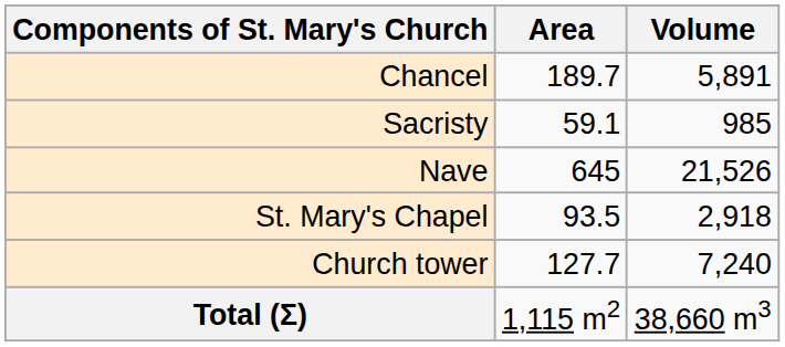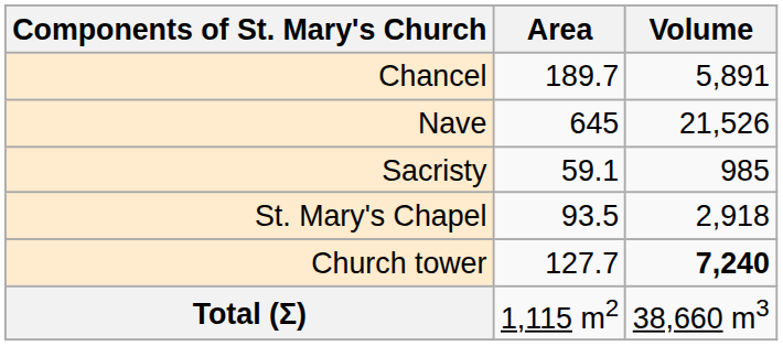rows swapped: Sacristy <-> Nave
Church tower | Volume: normal -> bold
